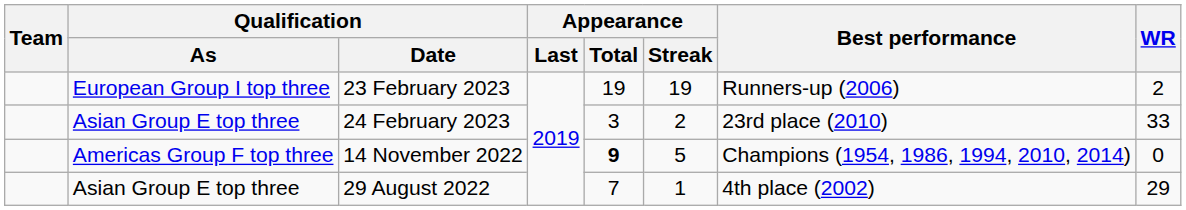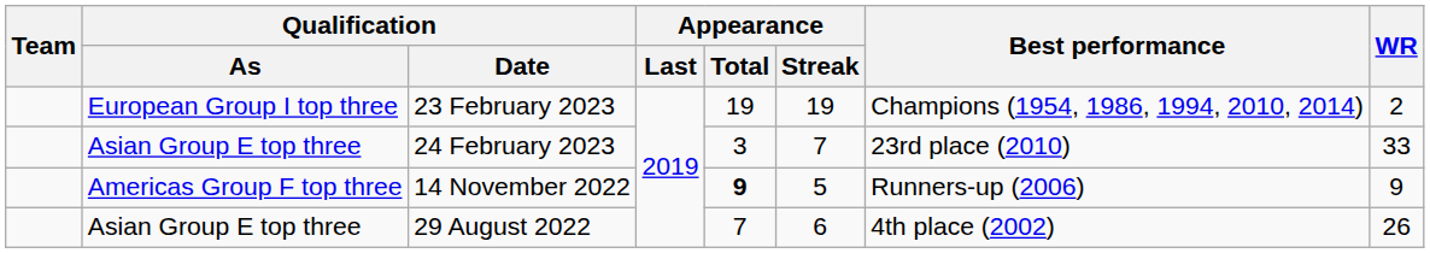23 February 2023 | Best performance: Runners-up (2006) -> Champions (1954, 1986, 1994, 2010, 2014)
24 February 2023 | Appearance / Streak: 2 -> 7
14 November 2022 | Best performance: Champions (1954, 1986, 1994, 2010, 2014) -> Runners-up (2006)
14 November 2022 | WR: 0 -> 9
29 August 2022 | Appearance / Streak: 1 -> 6
29 August 2022 | WR: 29 -> 26
